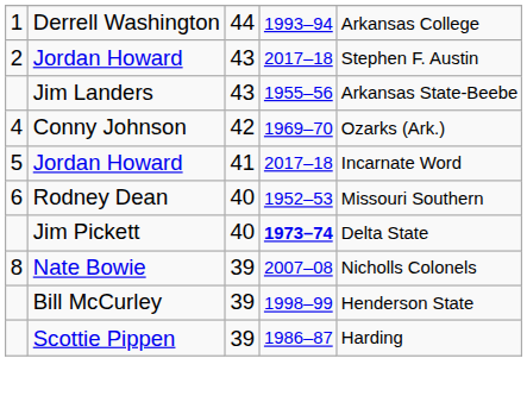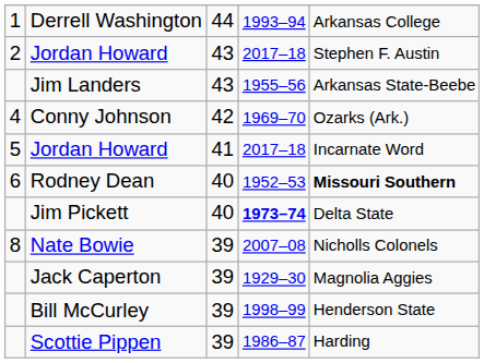Rodney Dean | column 5: normal -> bold
+ row: Jack Caperton | 39 | 1929–30 | Magnolia Aggies
